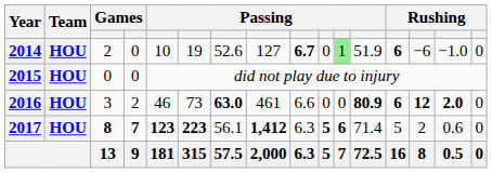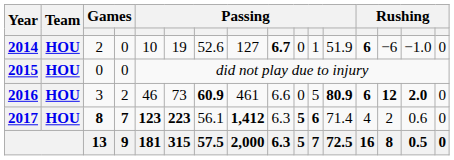2014 | column 11: lightgreen background -> no background
2016 | column 7: 63.0 -> 60.9
2016 | column 11: 0 -> 5
2017 | column 13: 5 -> 4
